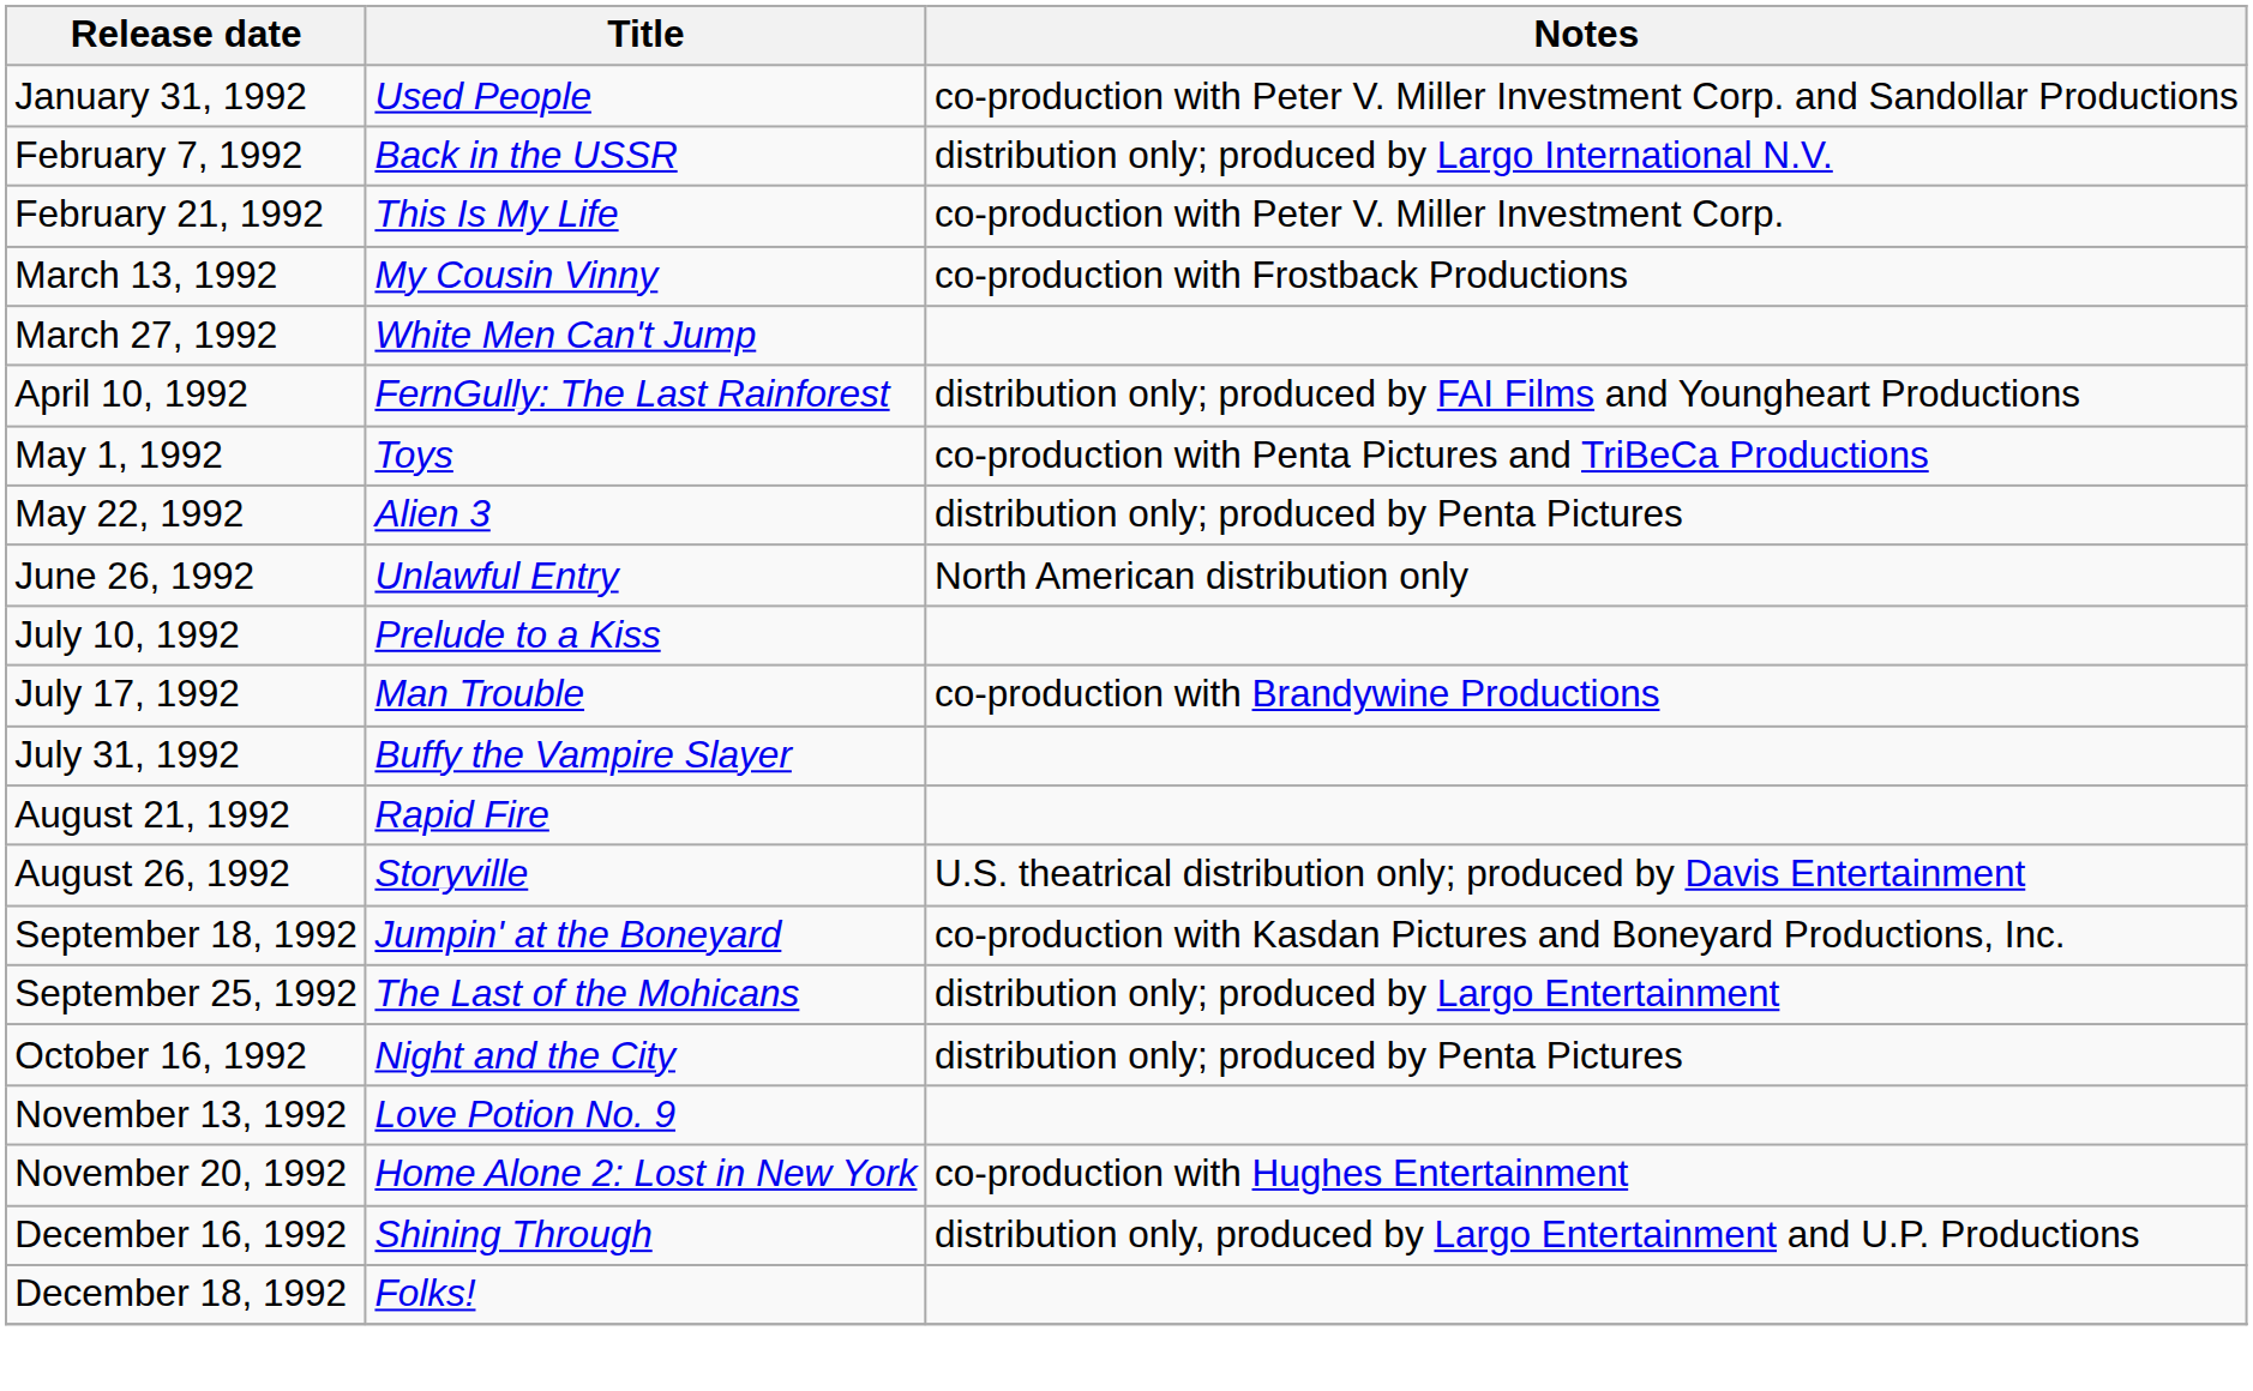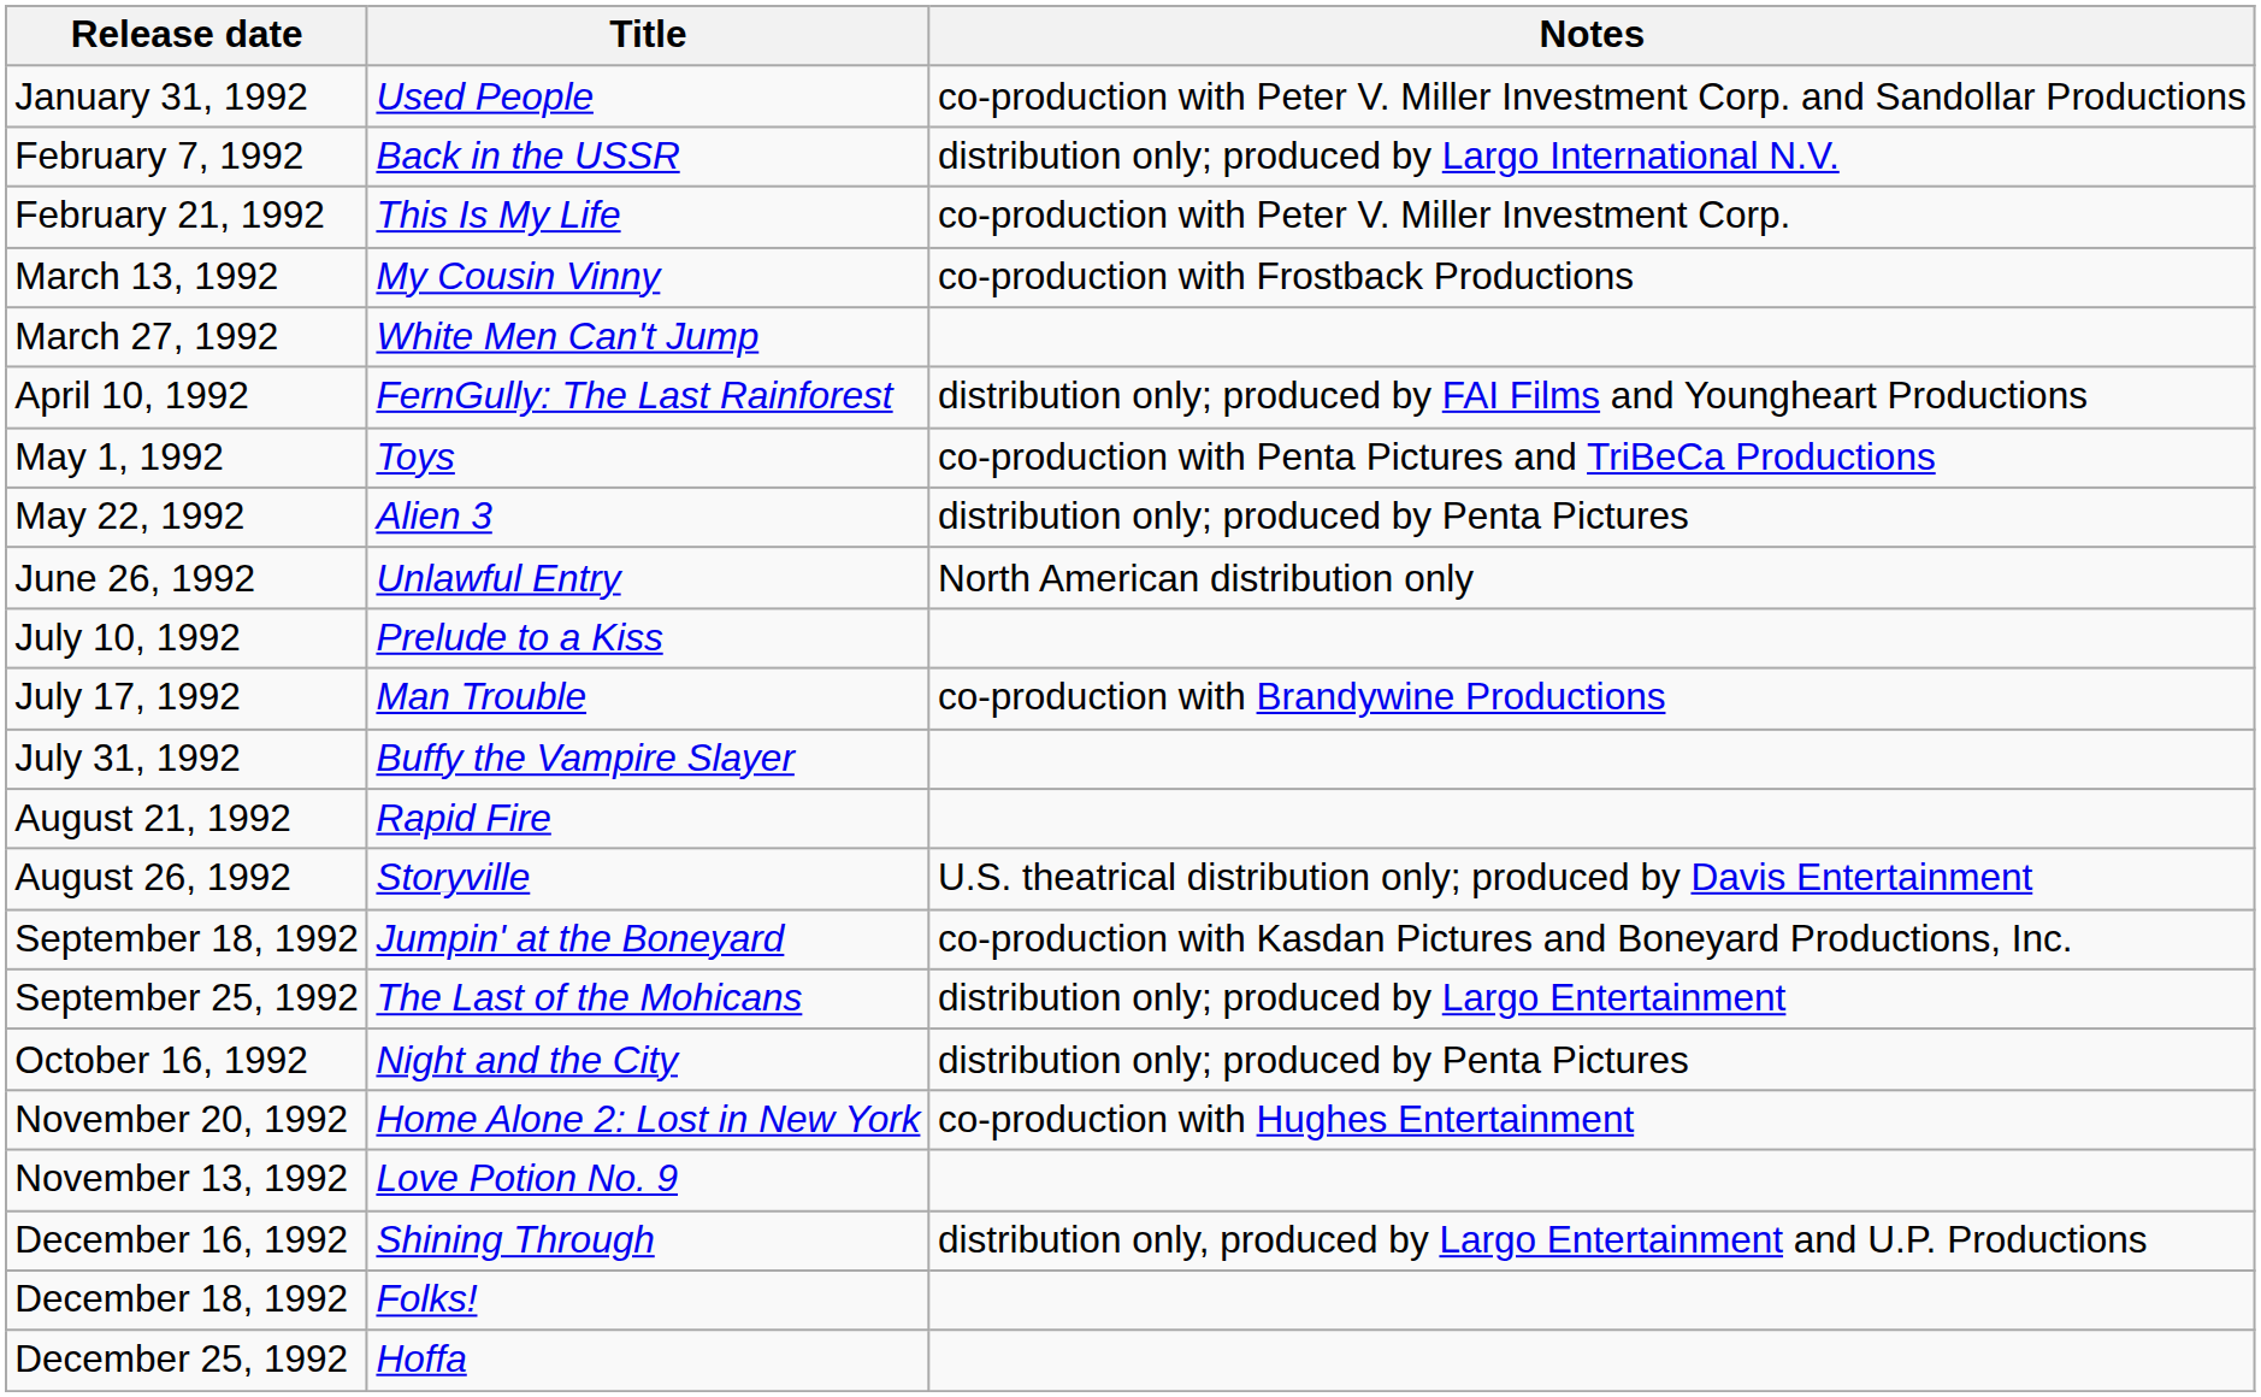rows swapped: November 13, 1992 <-> November 20, 1992
+ row: December 25, 1992 | Hoffa
